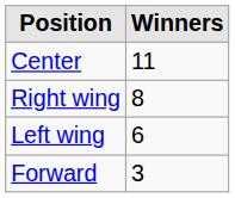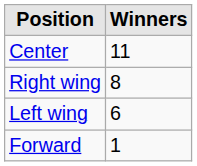Forward | Winners: 3 -> 1
